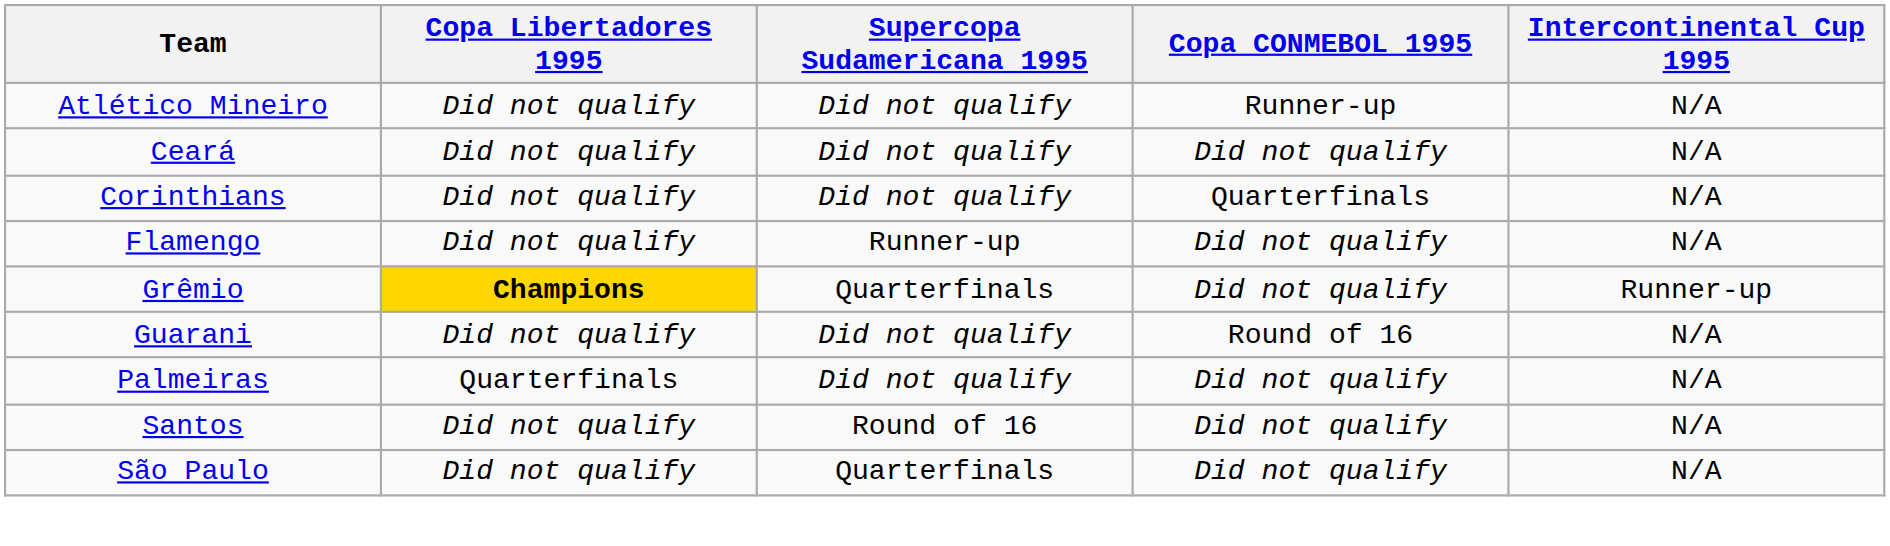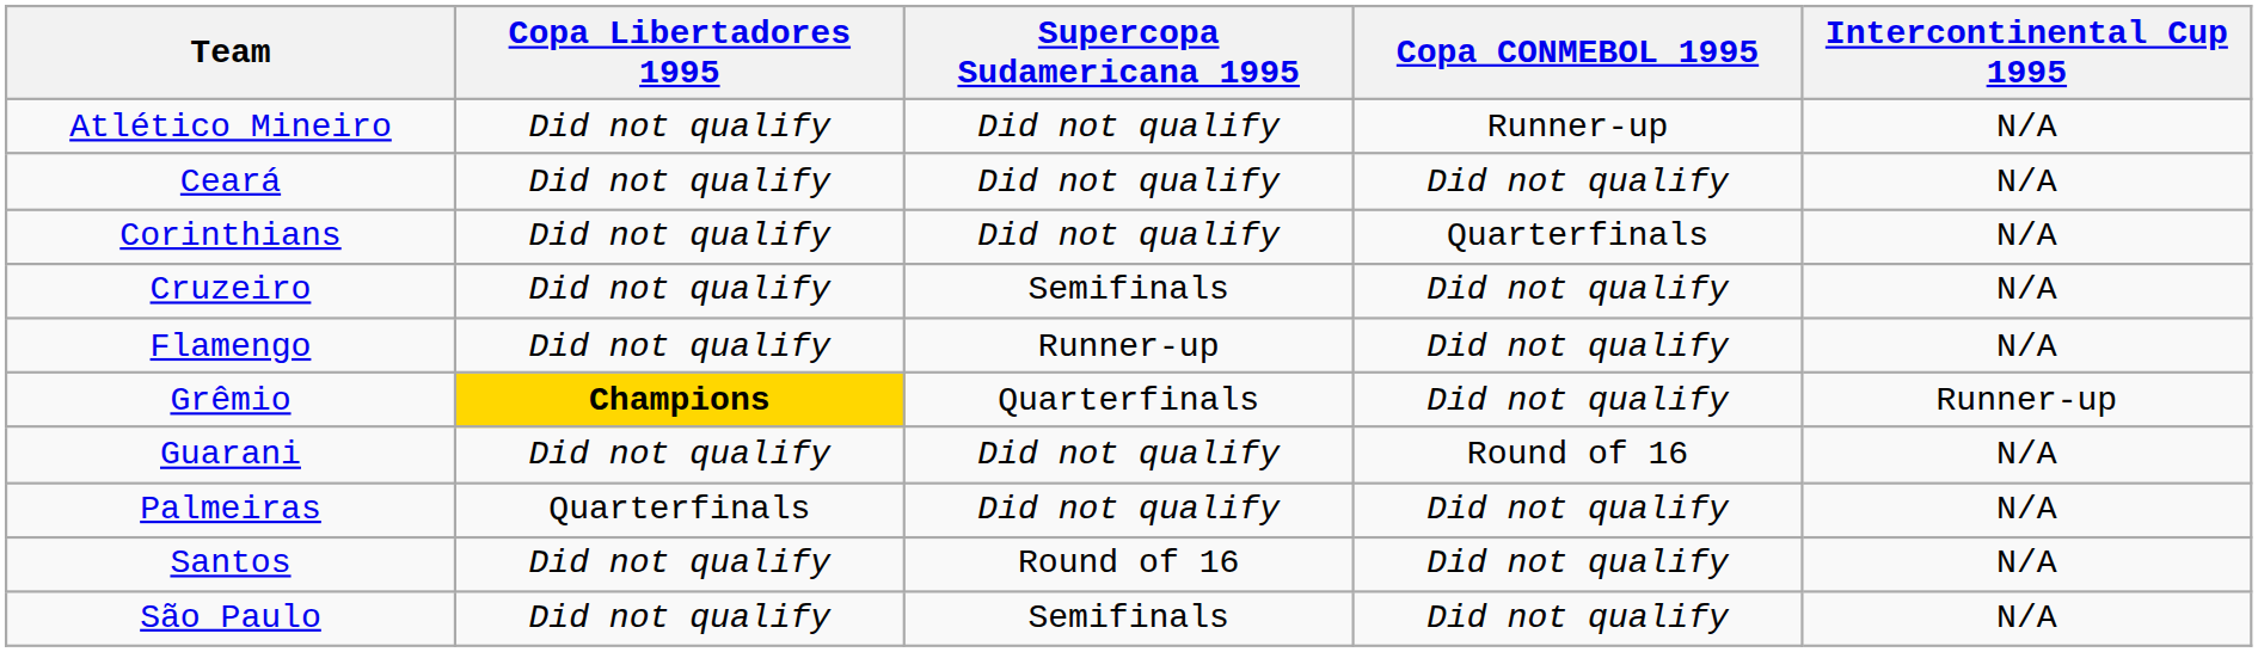+ row: Cruzeiro | Did not qualify | Semifinals | Did not qualify | N/A
São Paulo | Supercopa Sudamericana 1995: Quarterfinals -> Semifinals
